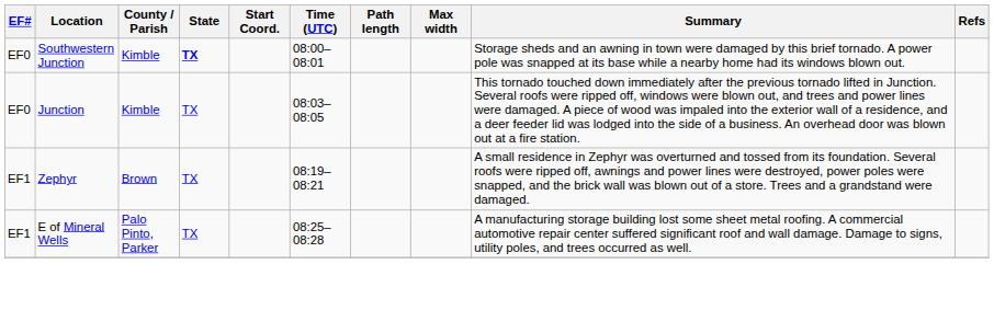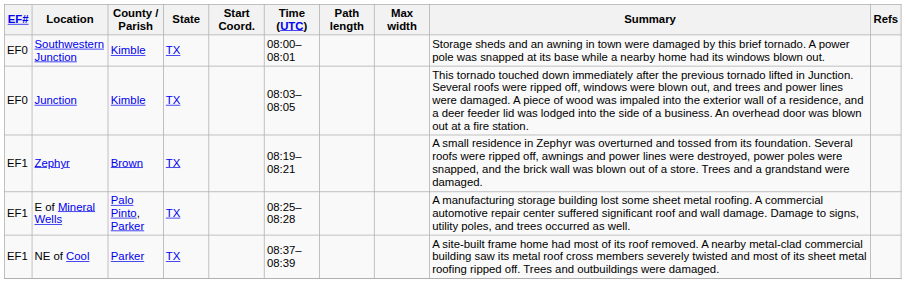Southwestern Junction | State: bold -> normal
+ row: EF1 | NE of Cool | Parker | TX | 08:37–08:39 | A site-built frame home had most of its roof removed. A nearby metal-clad commercial building saw its metal roof cross members severely twisted and most of its sheet metal roofing ripped off. Trees and outbuildings were damaged.
